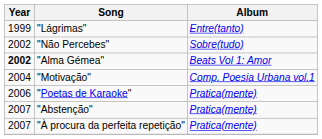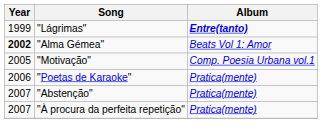"Lágrimas" | Album: normal -> bold
- row: 2002 | "Não Percebes" | Sobre(tudo)
"Motivação" | Year: 2004 -> 2005
